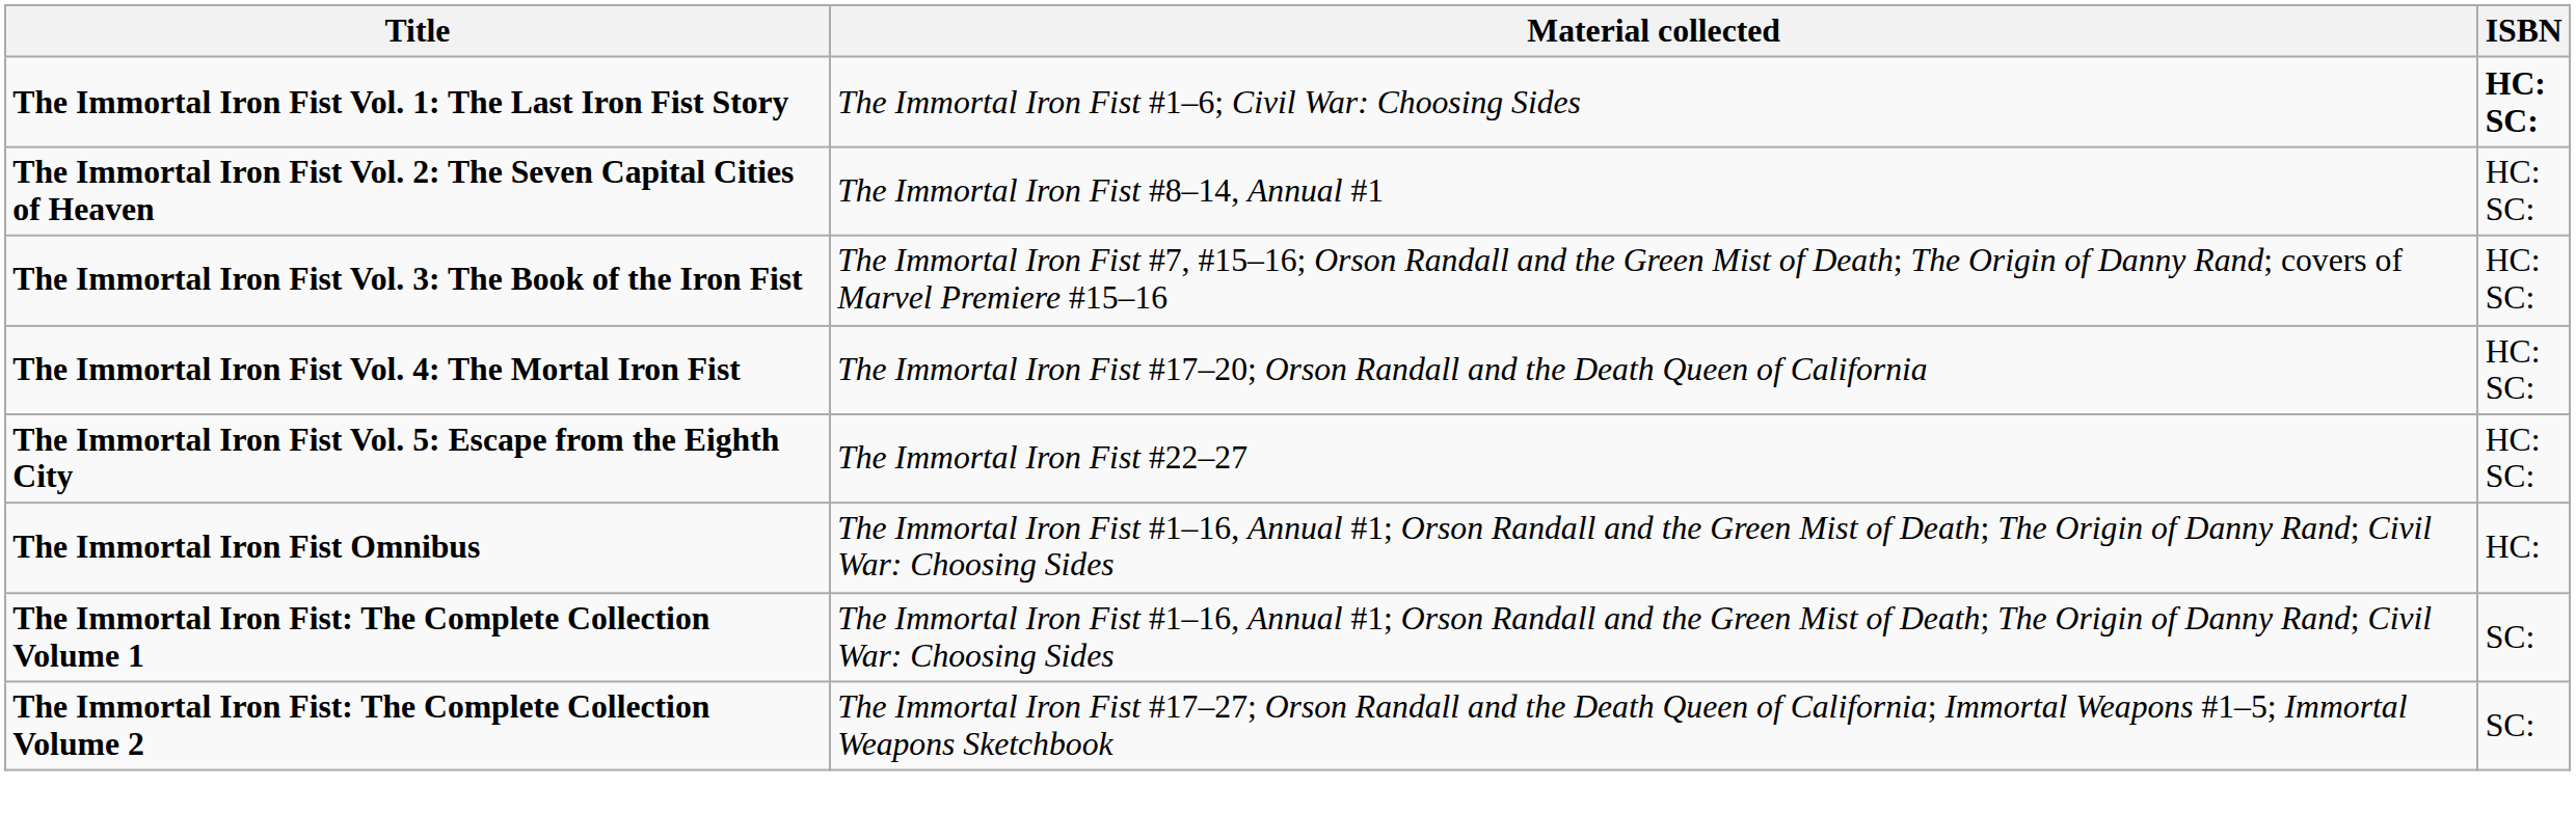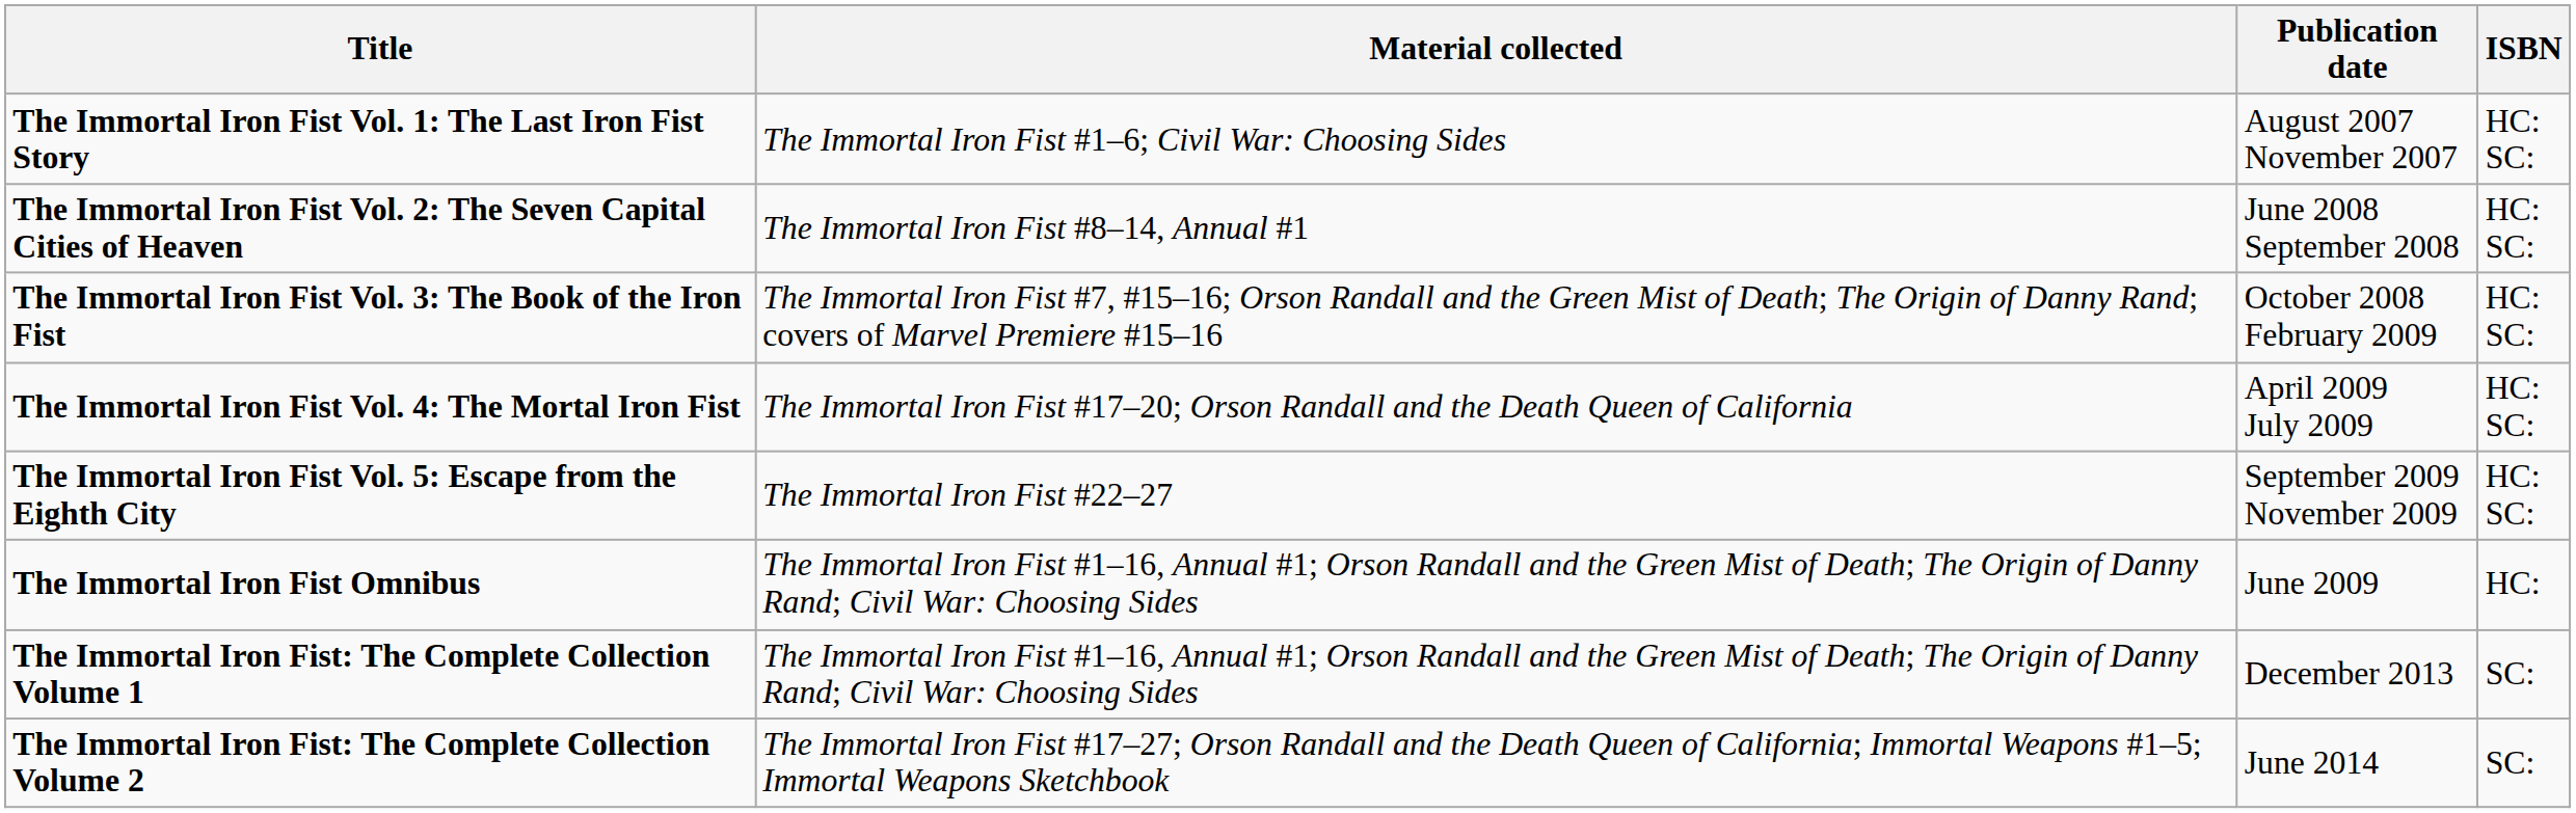+ column: Publication date | August 2007 November 2007 | June 2008 September 2008 | October 2008 February 2009 | April 2009 July 2009 | September 2009 November 2009 | June 2009 | December 2013 | June 2014
The Immortal Iron Fist Vol. 1: The Last Iron Fist Story | ISBN: bold -> normal
